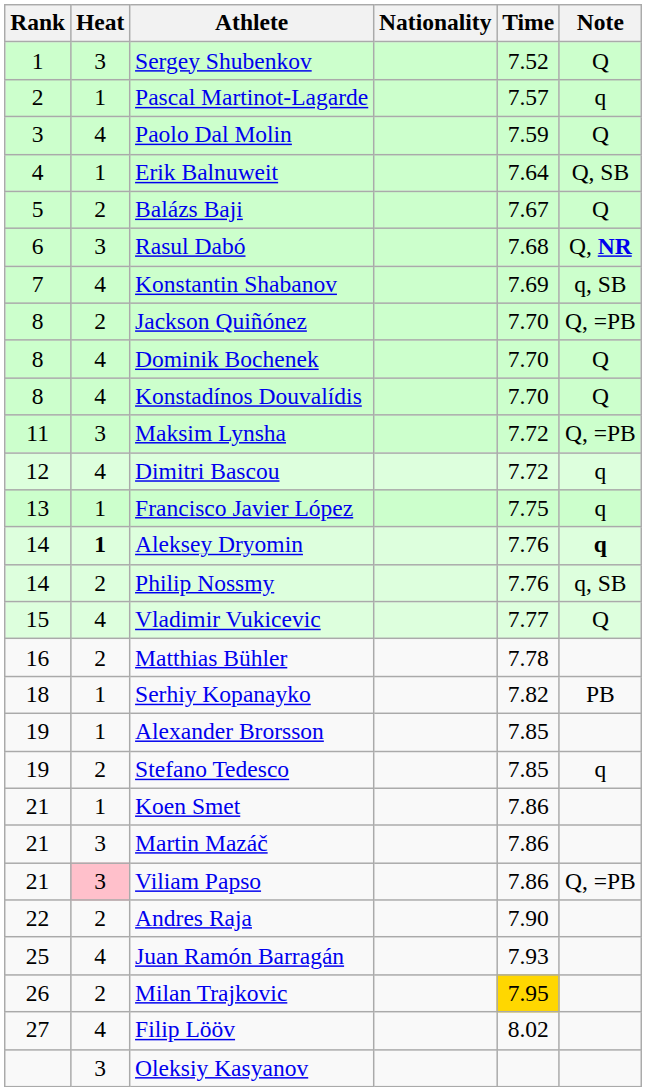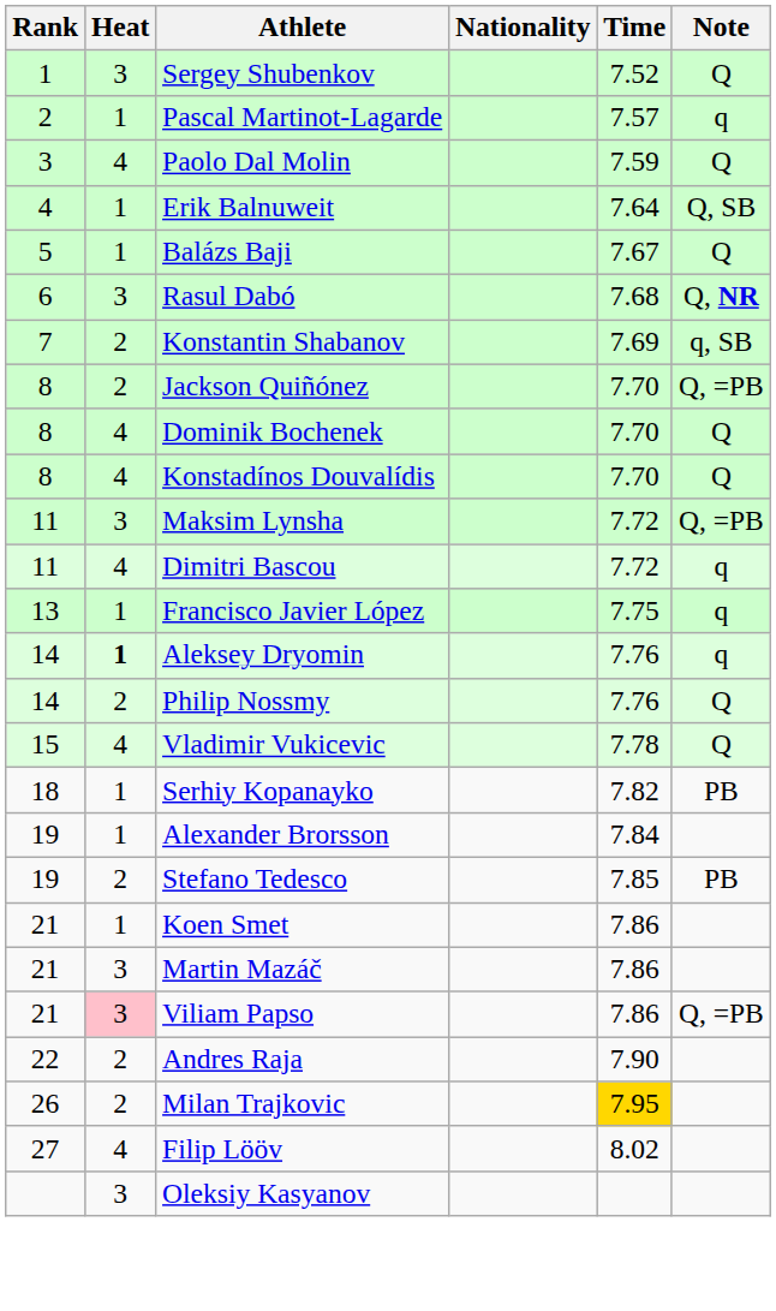Balázs Baji | Heat: 2 -> 1
Konstantin Shabanov | Heat: 4 -> 2
Dimitri Bascou | Rank: 12 -> 11
Aleksey Dryomin | Note: bold -> normal
Philip Nossmy | Note: q, SB -> Q
Vladimir Vukicevic | Time: 7.77 -> 7.78
- row: 16 | 2 | Matthias Bühler | 7.78
Alexander Brorsson | Time: 7.85 -> 7.84
Stefano Tedesco | Note: q -> PB
- row: 25 | 4 | Juan Ramón Barragán | 7.93
